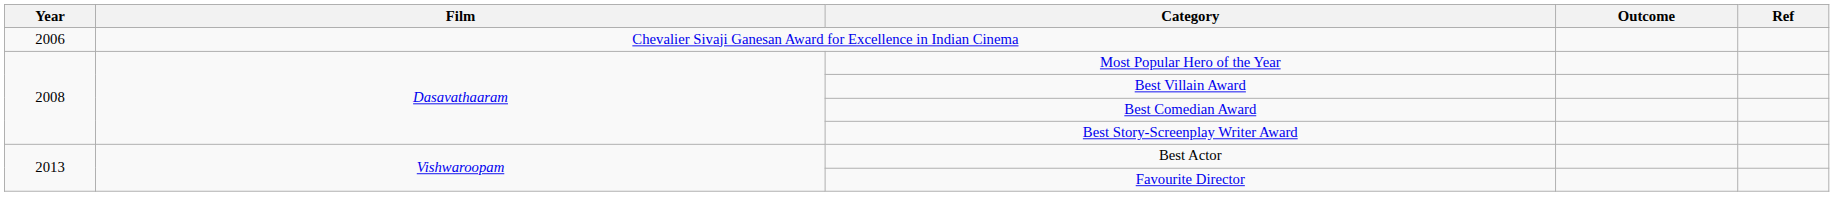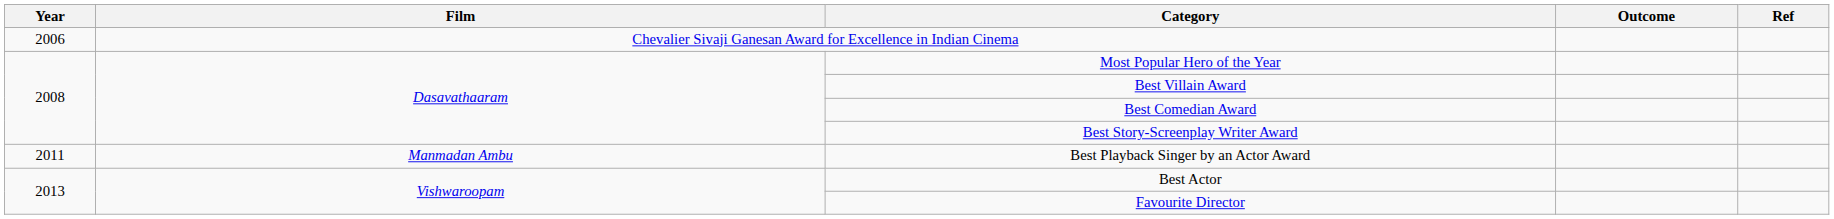+ row: 2011 | Manmadan Ambu | Best Playback Singer by an Actor Award
